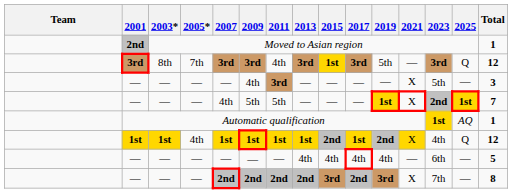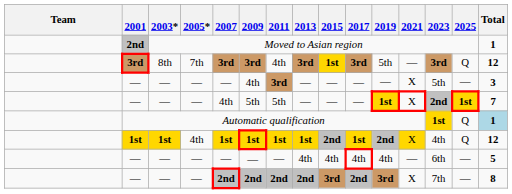Automatic qualification | 2025: AQ -> Q
Automatic qualification | Total: no background -> lightblue background
